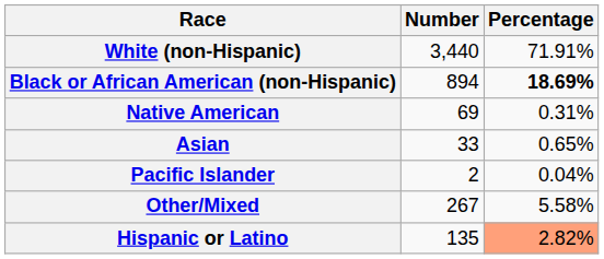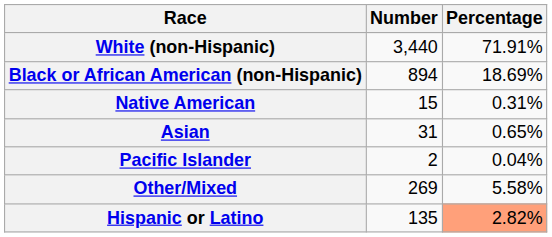Black or African American (non-Hispanic) | Percentage: bold -> normal
Native American | Number: 69 -> 15
Asian | Number: 33 -> 31
Other/Mixed | Number: 267 -> 269
